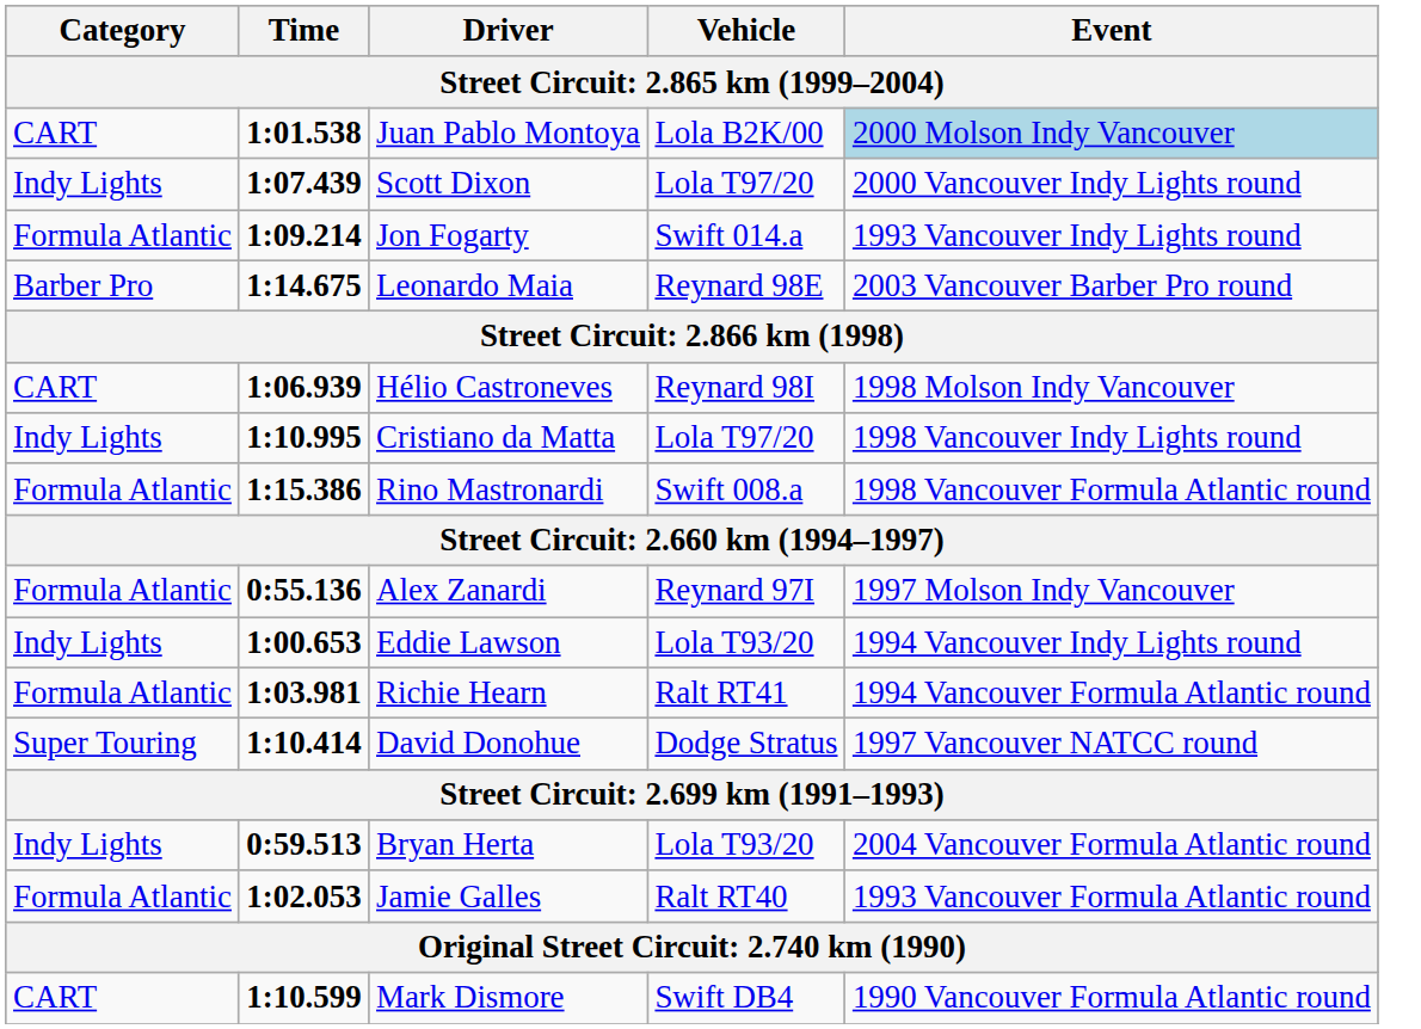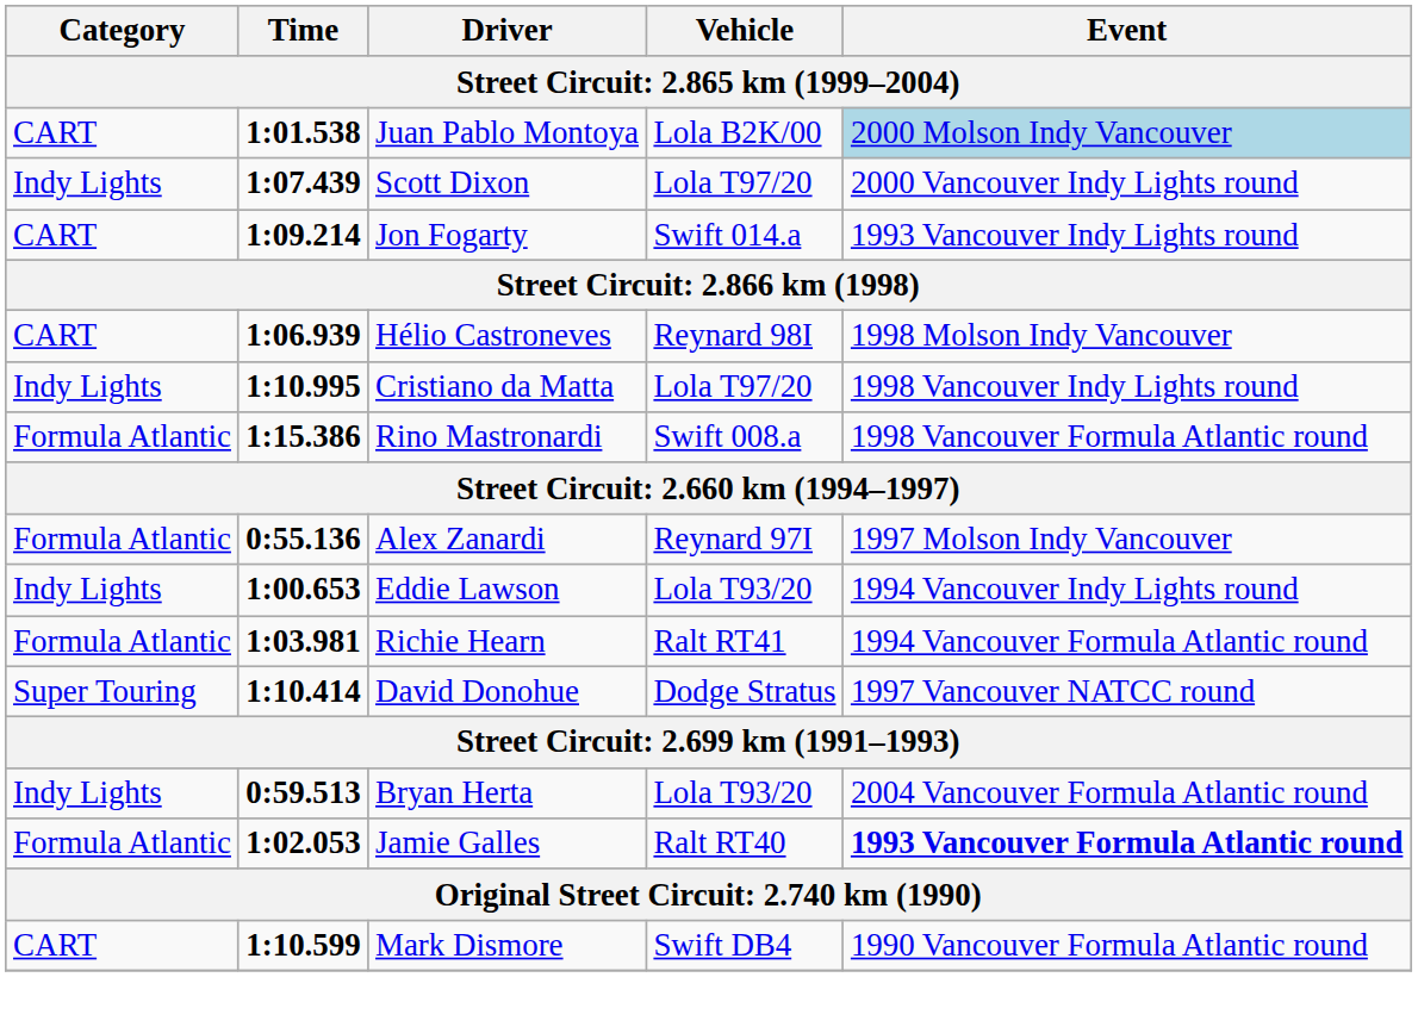Jon Fogarty | Category: Formula Atlantic -> CART
- row: Barber Pro | 1:14.675 | Leonardo Maia | Reynard 98E | 2003 Vancouver Barber Pro round
Jamie Galles | Event: normal -> bold
